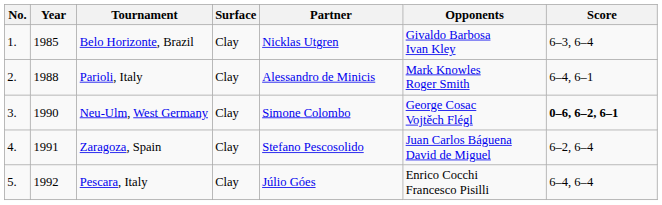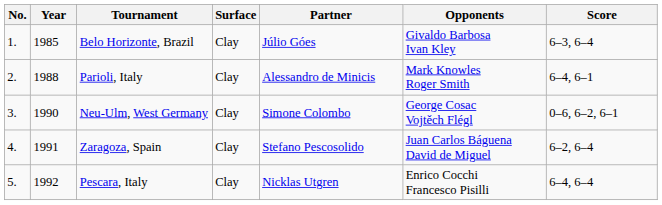Belo Horizonte, Brazil | Partner: Nicklas Utgren -> Júlio Góes
Neu-Ulm, West Germany | Score: bold -> normal
Pescara, Italy | Partner: Júlio Góes -> Nicklas Utgren
